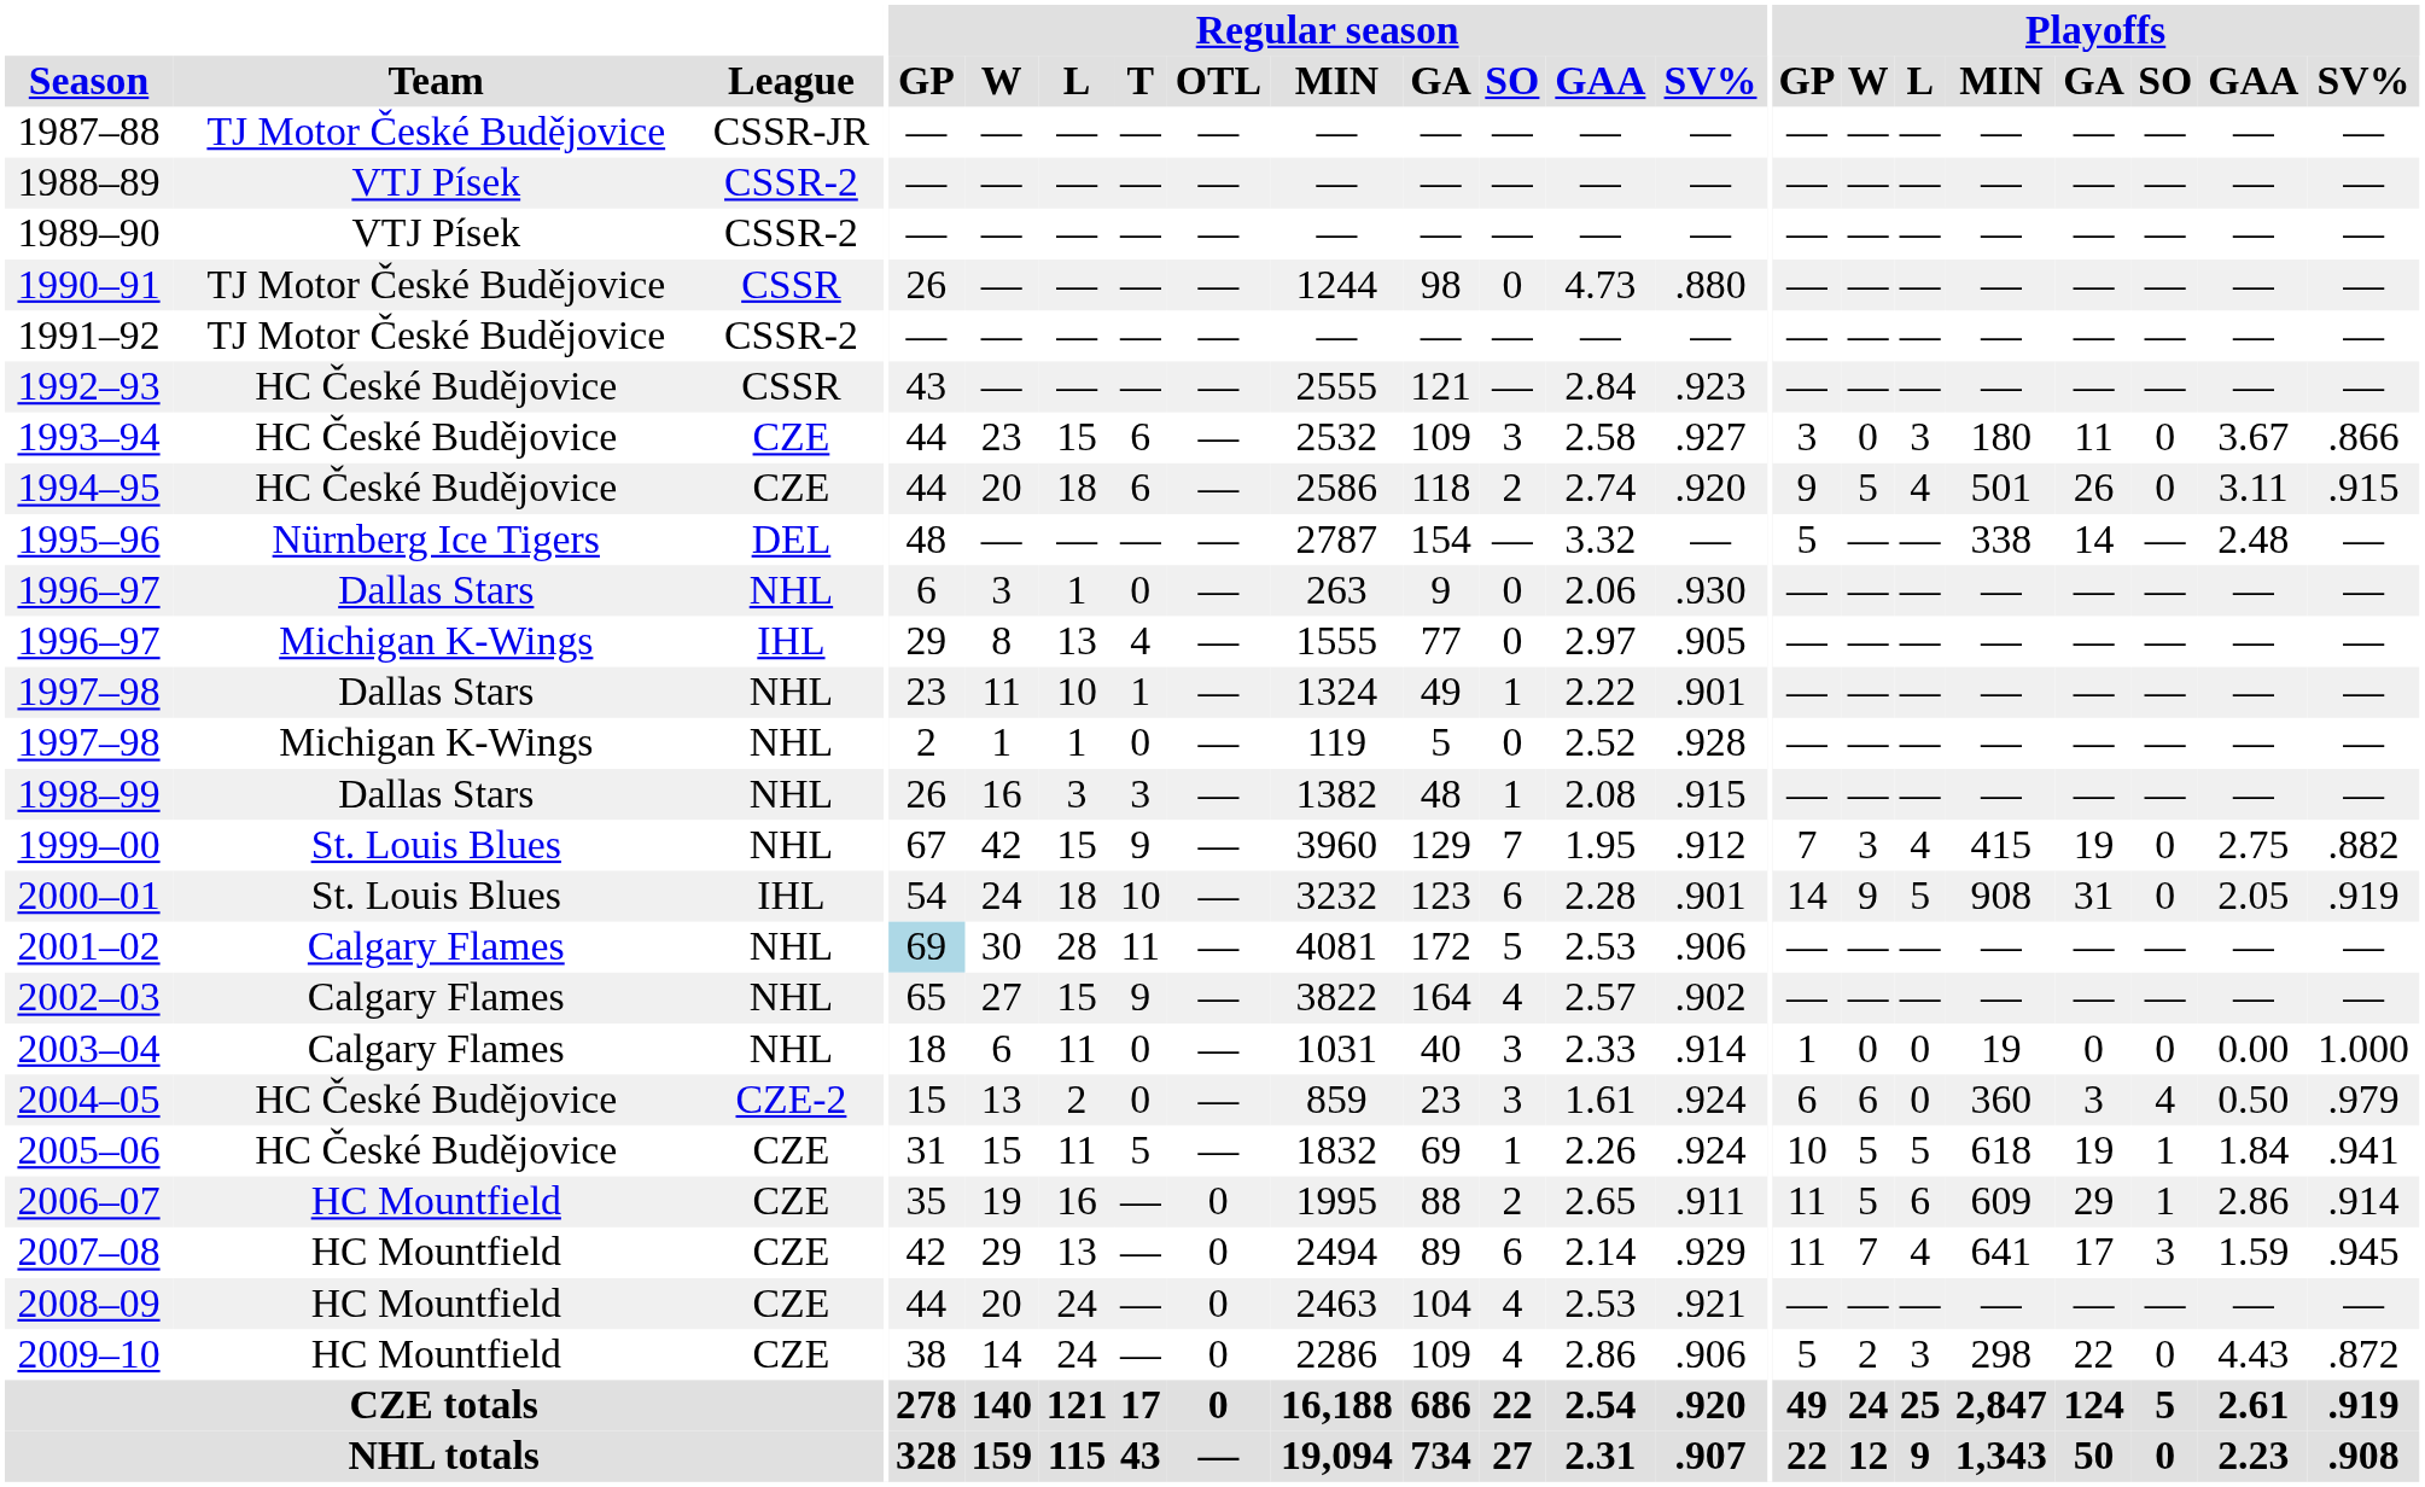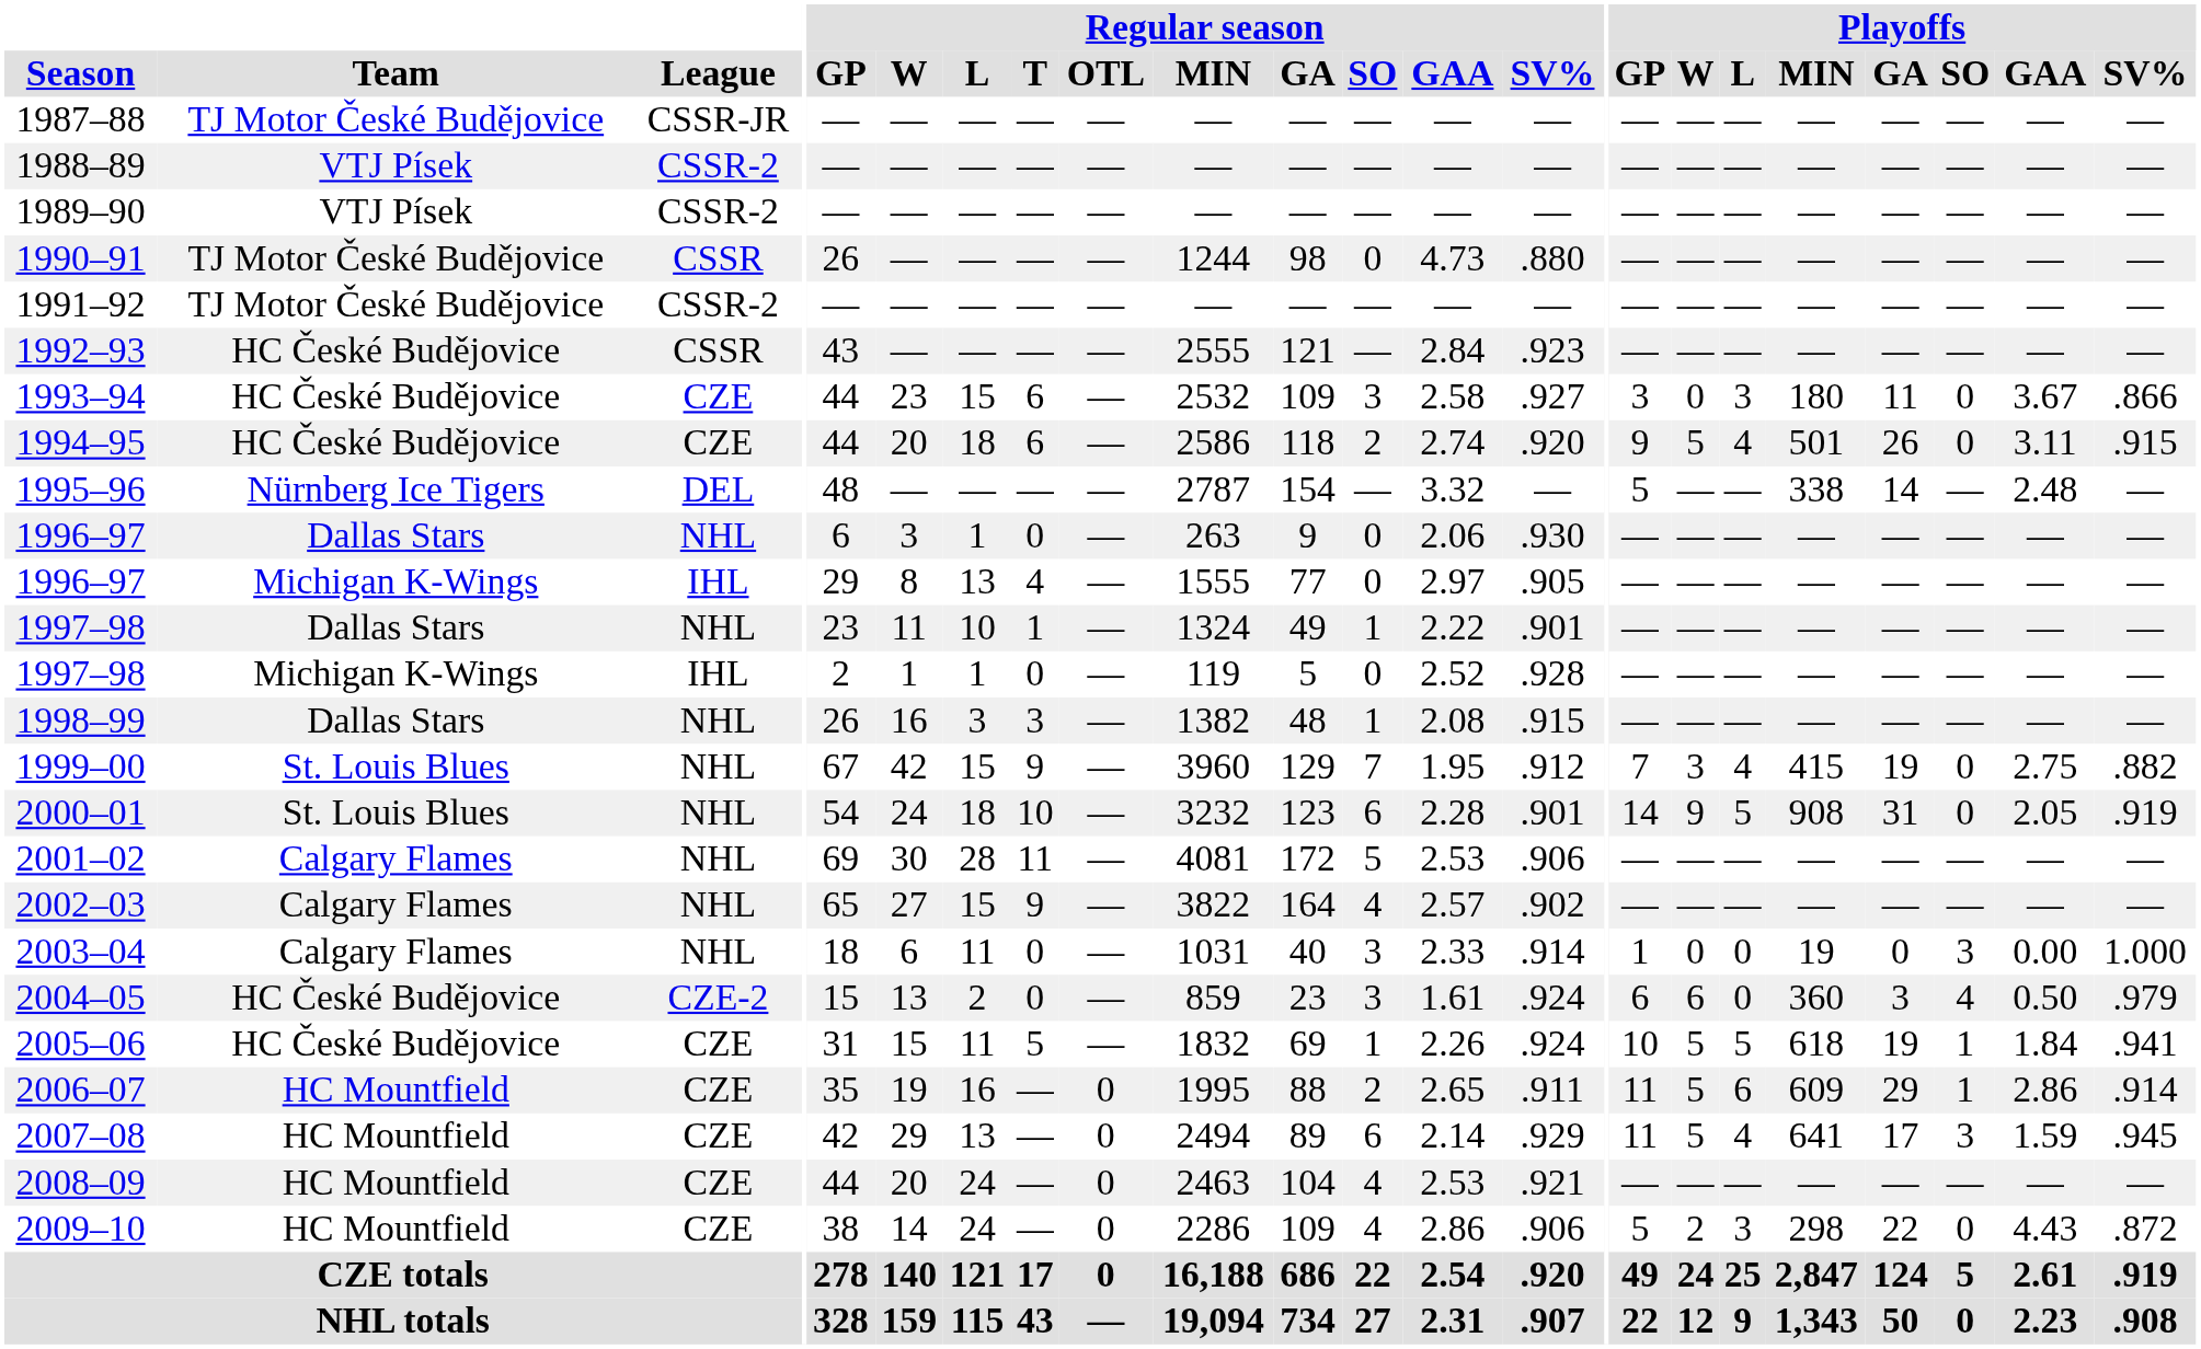1997–98 / Michigan K-Wings | League: NHL -> IHL
2000–01 | League: IHL -> NHL
2001–02 | Regular season / GP: lightblue background -> no background
2003–04 | Playoffs / SO: 0 -> 3
2007–08 | Playoffs / W: 7 -> 5
